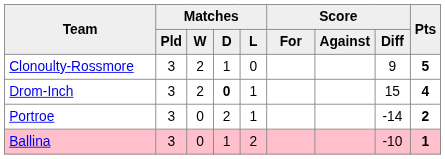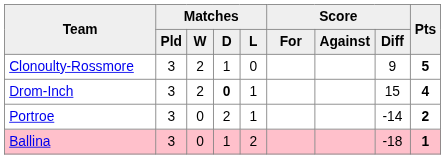Ballina | Score / Diff: -10 -> -18
